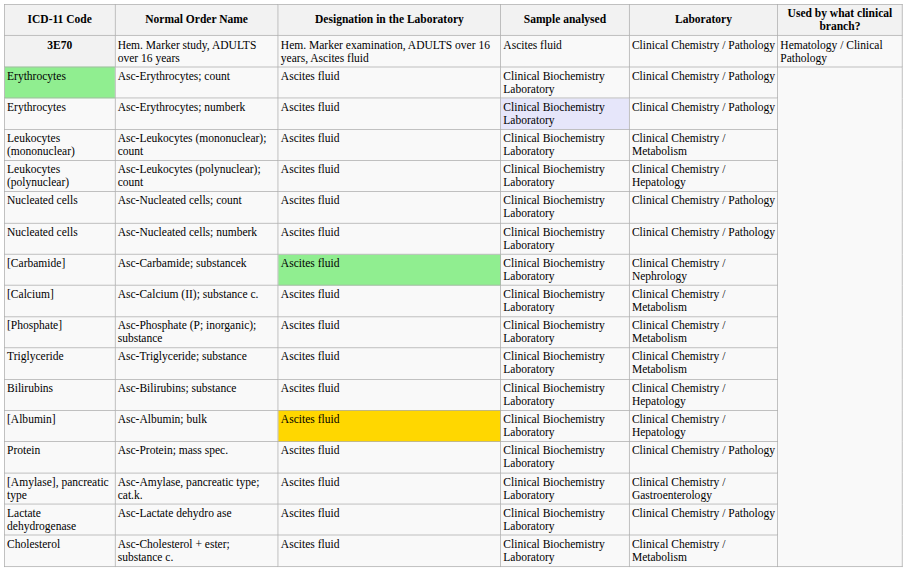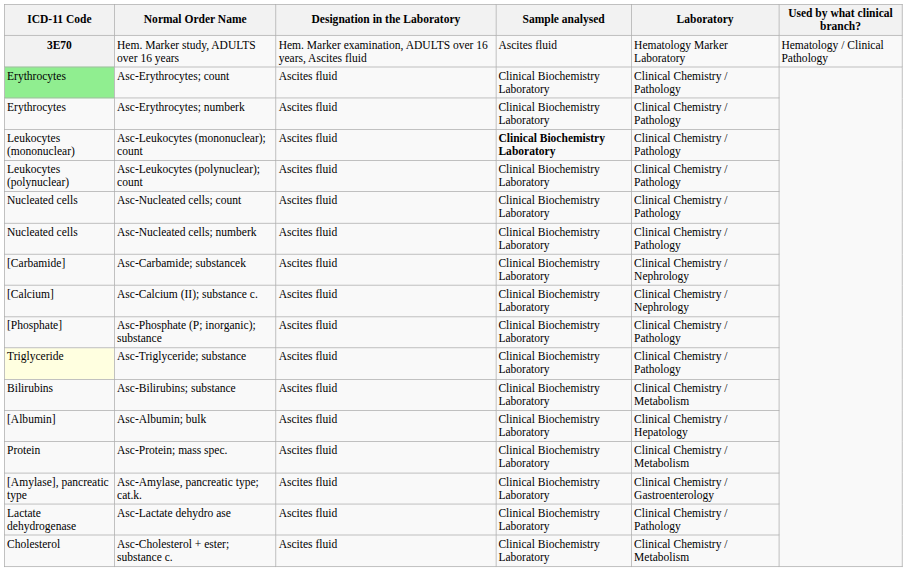Hem. Marker study, ADULTS over 16 years | Laboratory: Clinical Chemistry / Pathology -> Hematology Marker Laboratory
Asc-Erythrocytes; numberk | Sample analysed: lavender background -> no background
Asc-Leukocytes (mononuclear); count | Sample analysed: normal -> bold
Asc-Leukocytes (mononuclear); count | Laboratory: Clinical Chemistry / Metabolism -> Clinical Chemistry / Pathology
Asc-Leukocytes (polynuclear); count | Laboratory: Clinical Chemistry / Hepatology -> Clinical Chemistry / Pathology
Asc-Carbamide; substancek | Designation in the Laboratory: lightgreen background -> no background
Asc-Calcium (II); substance c. | Laboratory: Clinical Chemistry / Metabolism -> Clinical Chemistry / Nephrology
Asc-Phosphate (P; inorganic); substance | Laboratory: Clinical Chemistry / Metabolism -> Clinical Chemistry / Pathology
Asc-Triglyceride; substance | ICD-11 Code: no background -> lightyellow background
Asc-Triglyceride; substance | Laboratory: Clinical Chemistry / Metabolism -> Clinical Chemistry / Pathology
Asc-Bilirubins; substance | Laboratory: Clinical Chemistry / Hepatology -> Clinical Chemistry / Metabolism
Asc-Albumin; bulk | Designation in the Laboratory: gold background -> no background
Asc-Protein; mass spec. | Laboratory: Clinical Chemistry / Pathology -> Clinical Chemistry / Metabolism
